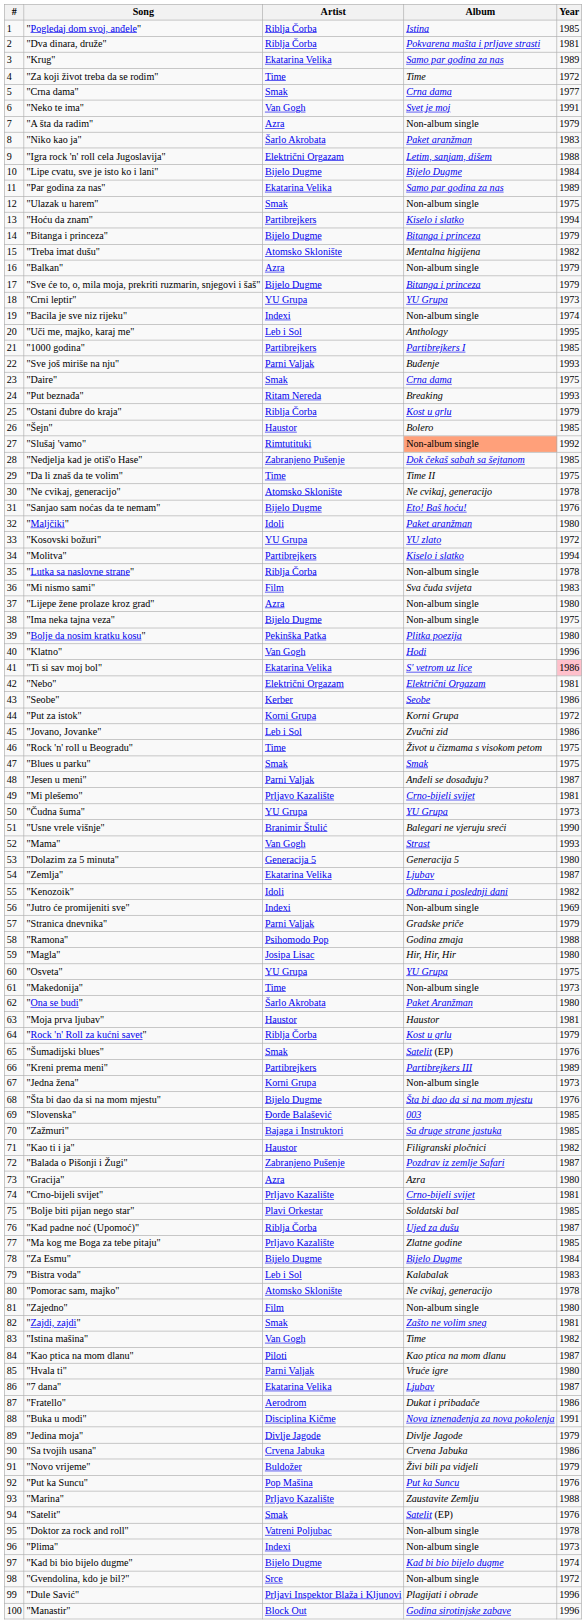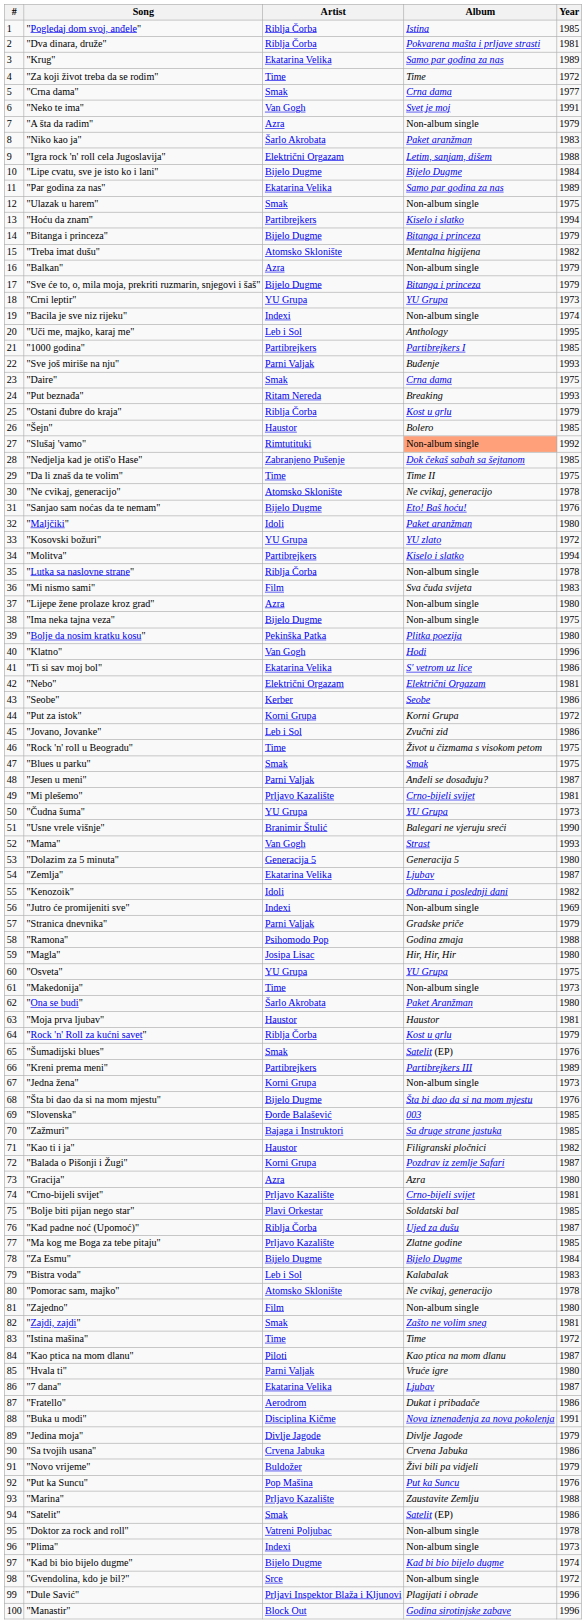"Ti si sav moj bol" | Year: pink background -> no background
"Balada o Pišonji i Žugi" | Artist: Zabranjeno Pušenje -> Korni Grupa
"Istina mašina" | Artist: Van Gogh -> Time
"Istina mašina" | Year: 1982 -> 1972
"Satelit" | Year: 1976 -> 1986
